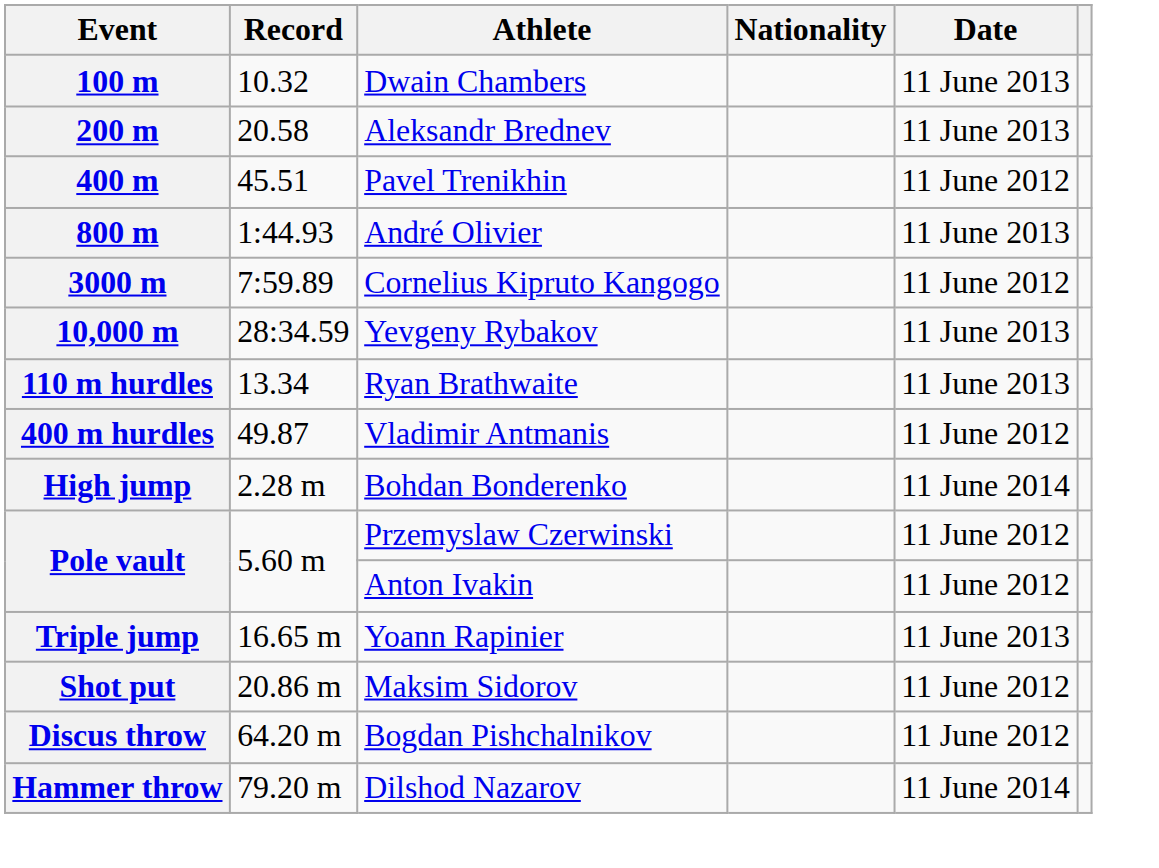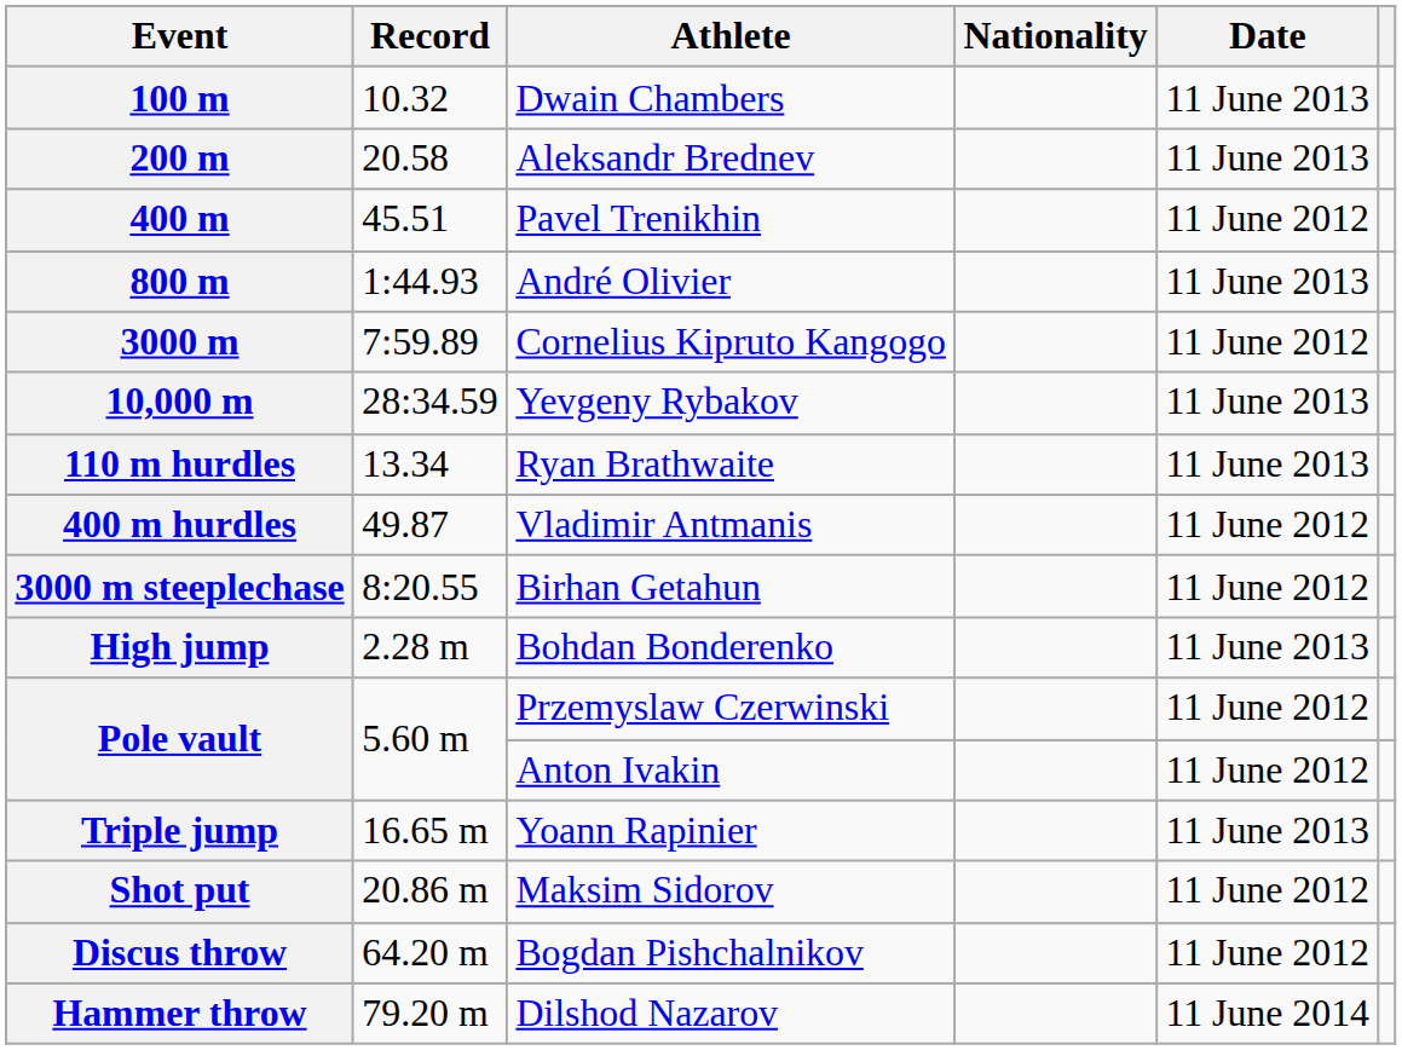+ row: 3000 m steeplechase | 8:20.55 | Birhan Getahun | 11 June 2012
High jump | Date: 11 June 2014 -> 11 June 2013
